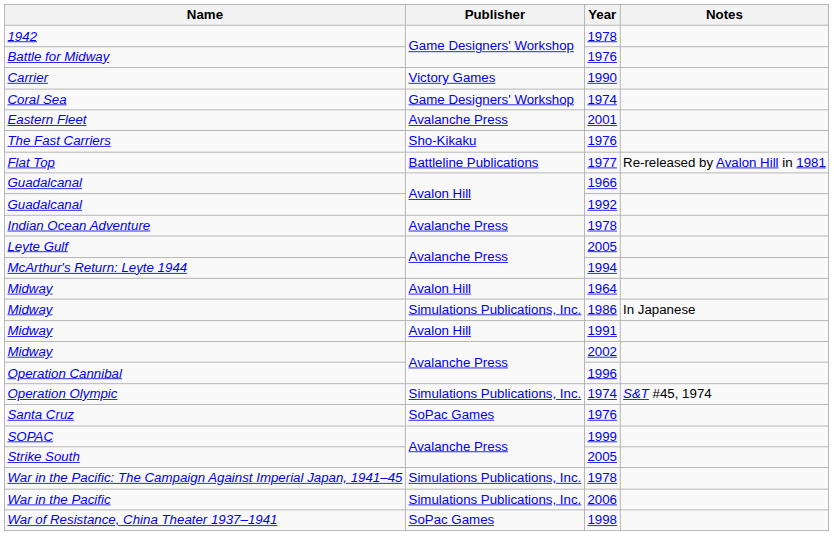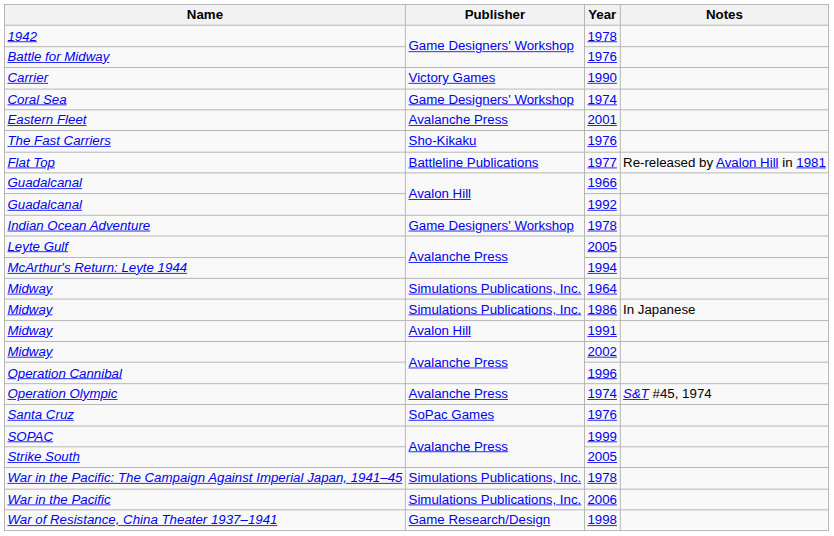Indian Ocean Adventure | Publisher: Avalanche Press -> Game Designers' Workshop
Midway / 1964 | Publisher: Avalon Hill -> Simulations Publications, Inc.
Operation Olympic | Publisher: Simulations Publications, Inc. -> Avalanche Press
War of Resistance, China Theater 1937–1941 | Publisher: SoPac Games -> Game Research/Design
